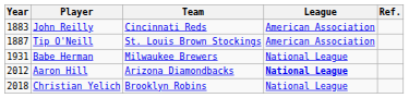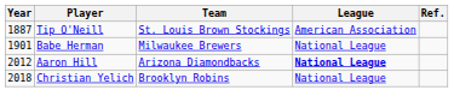- row: 1883 | John Reilly | Cincinnati Reds | American Association
Babe Herman | Year: 1931 -> 1901
